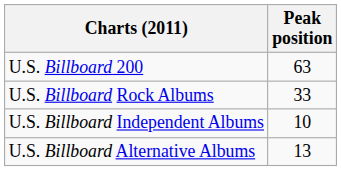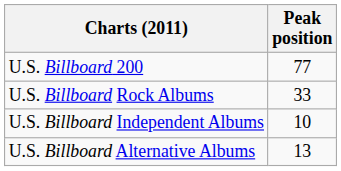U.S. Billboard 200 | Peak position: 63 -> 77
